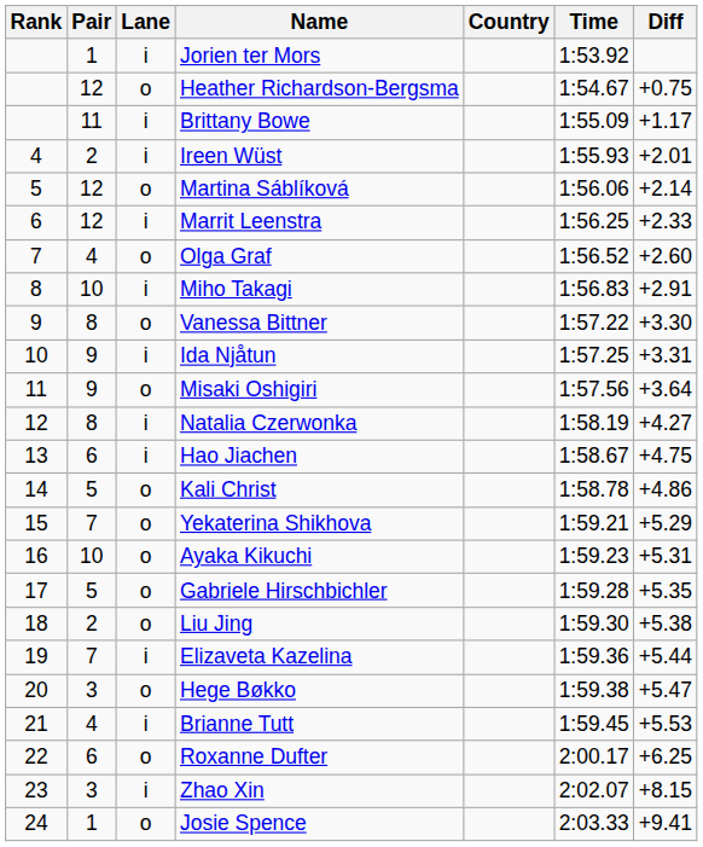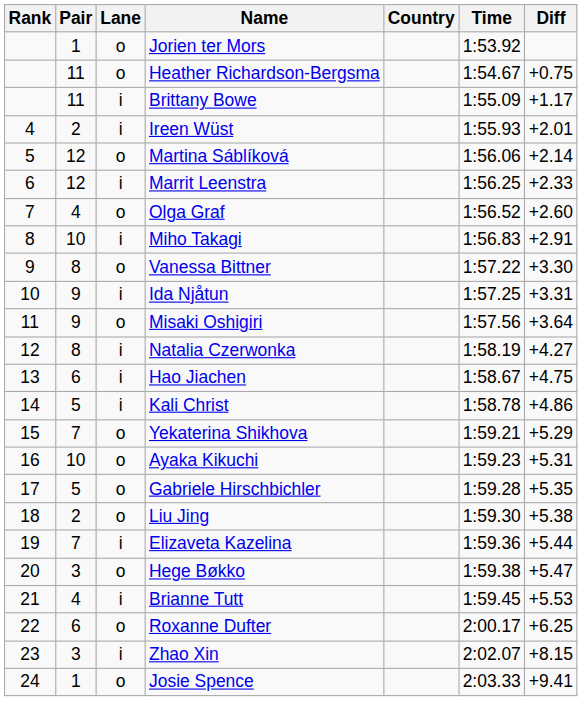Jorien ter Mors | Lane: i -> o
Heather Richardson-Bergsma | Pair: 12 -> 11
Kali Christ | Lane: o -> i
